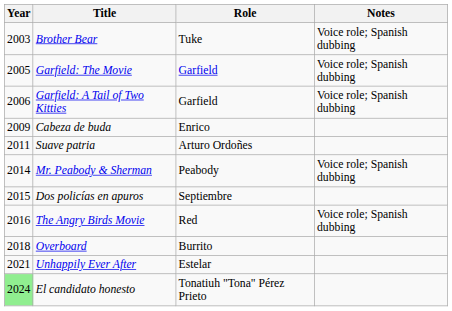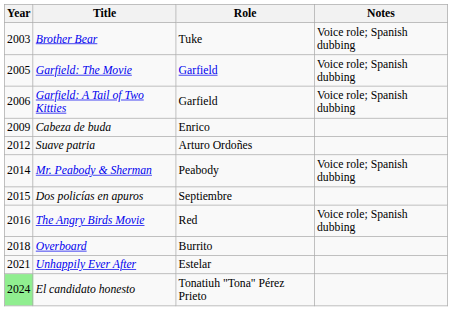Suave patria | Year: 2011 -> 2012
